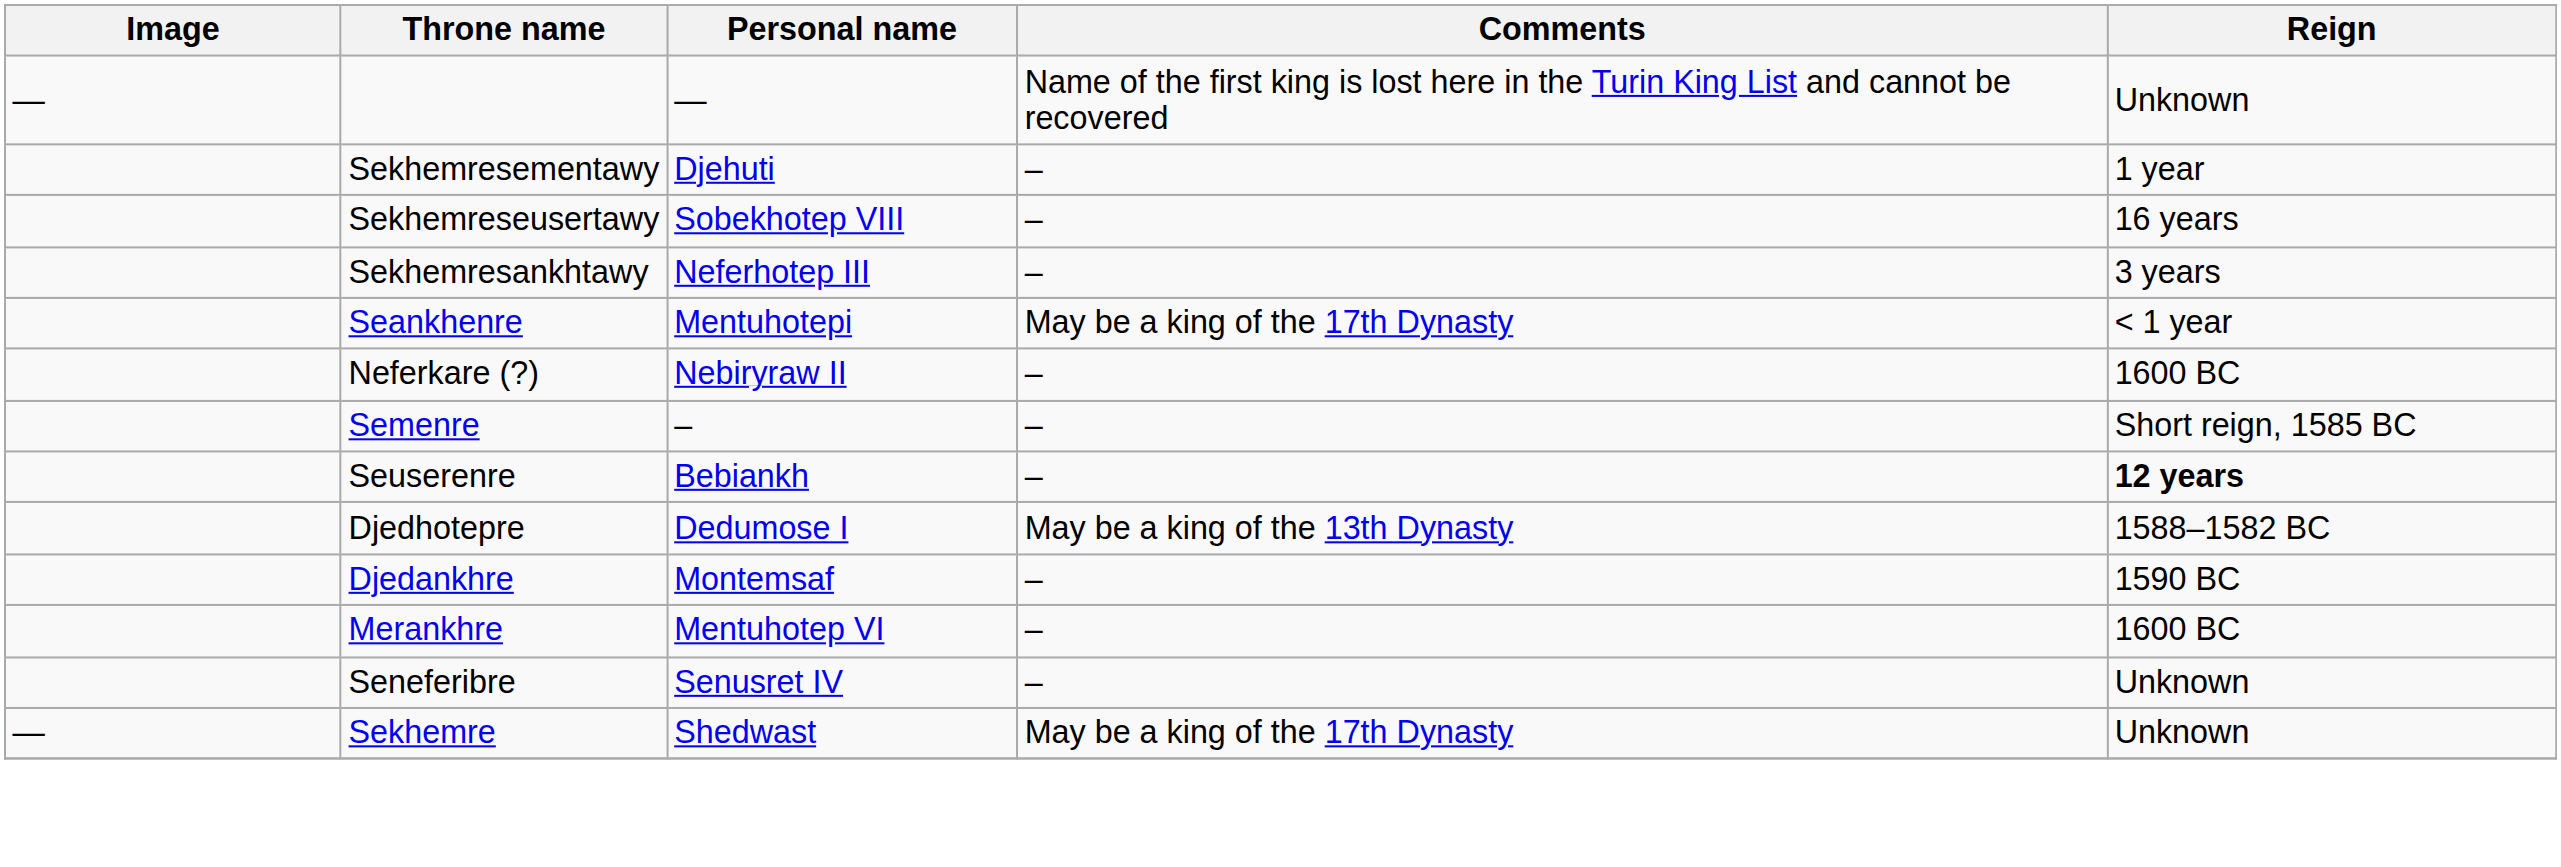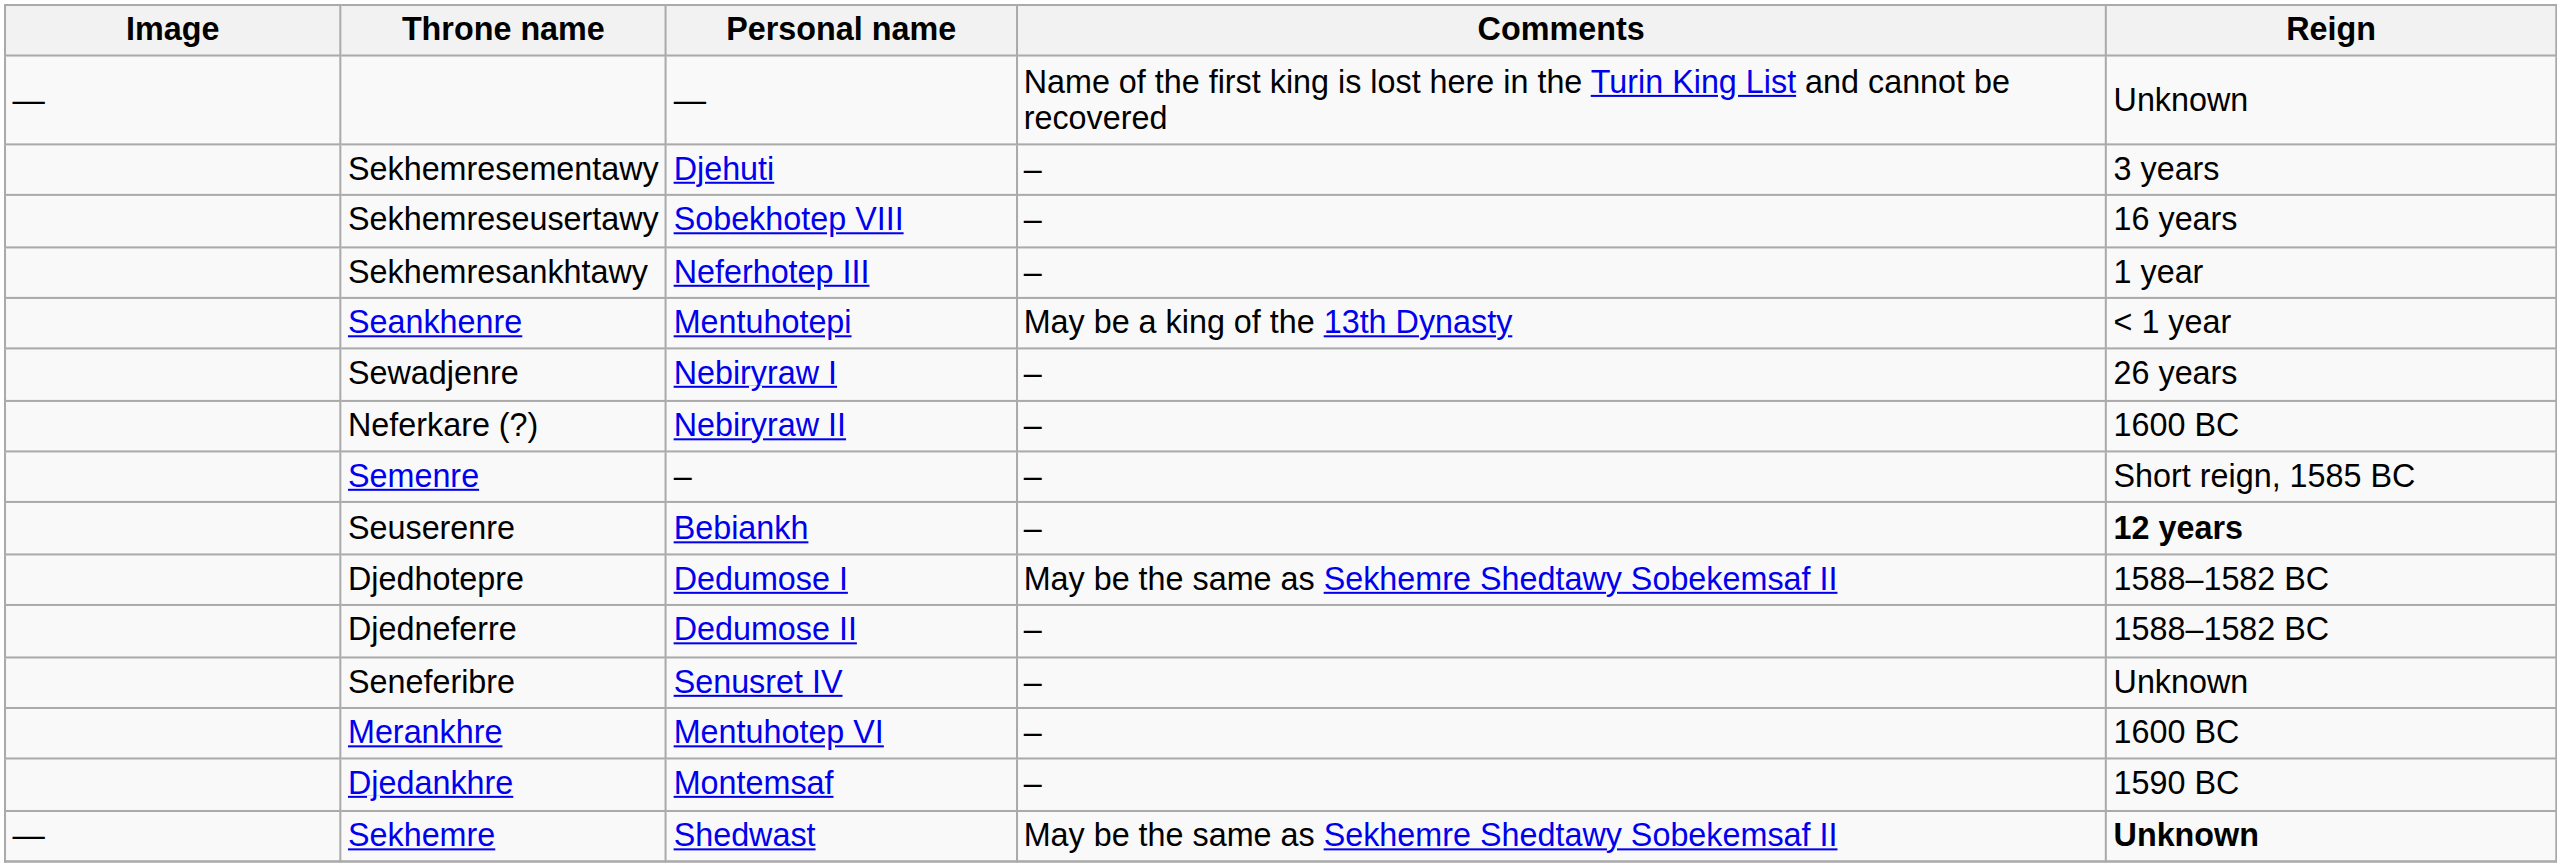Sekhemresementawy | Reign: 1 year -> 3 years
Sekhemresankhtawy | Reign: 3 years -> 1 year
Seankhenre | Comments: May be a king of the 17th Dynasty -> May be a king of the 13th Dynasty
+ row: Sewadjenre | Nebiryraw I | – | 26 years
Djedhotepre | Comments: May be a king of the 13th Dynasty -> May be the same as Sekhemre Shedtawy Sobekemsaf II
+ row: Djedneferre | Dedumose II | – | 1588–1582 BC
rows swapped: Djedankhre <-> Seneferibre
Sekhemre | Comments: May be a king of the 17th Dynasty -> May be the same as Sekhemre Shedtawy Sobekemsaf II
Sekhemre | Reign: normal -> bold
